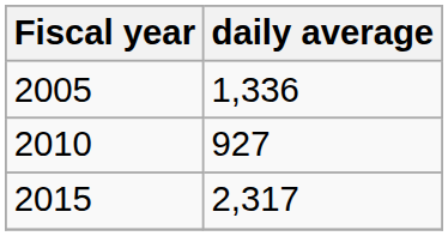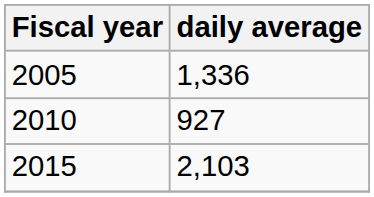2015 | daily average: 2,317 -> 2,103
